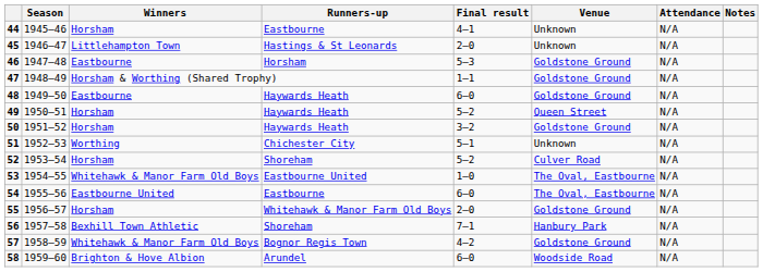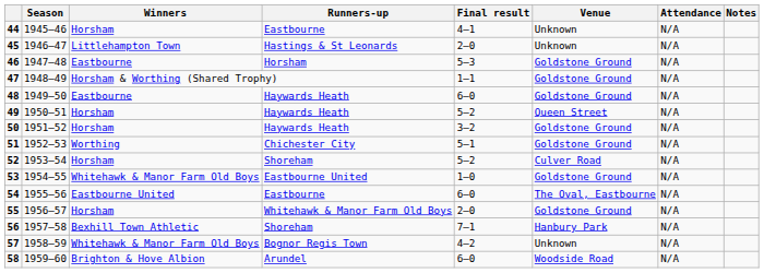51 | Venue: Unknown -> Goldstone Ground
53 | Venue: The Oval, Eastbourne -> Goldstone Ground
57 | Venue: Goldstone Ground -> Unknown
